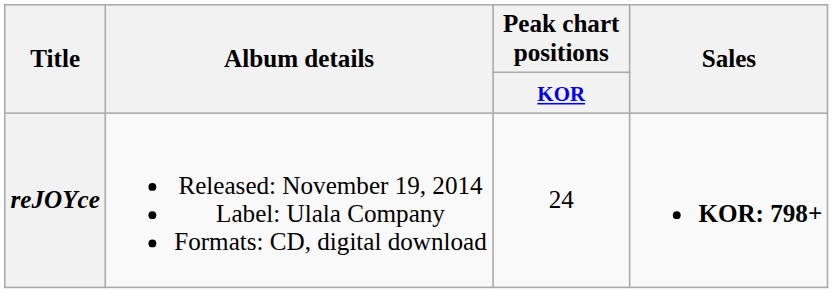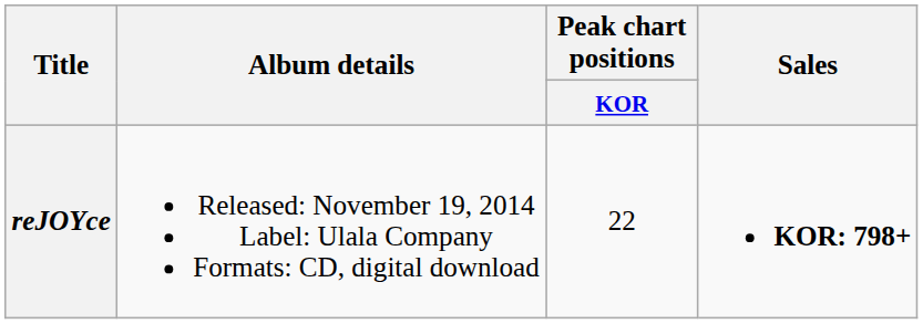reJOYce | Peak chart positions / KOR: 24 -> 22
